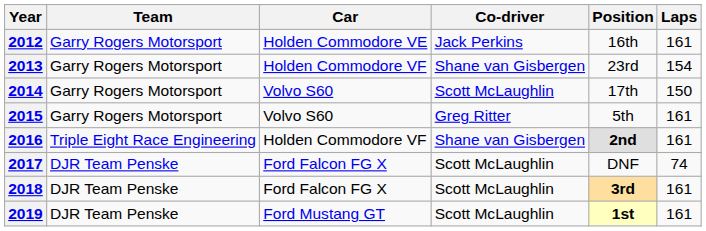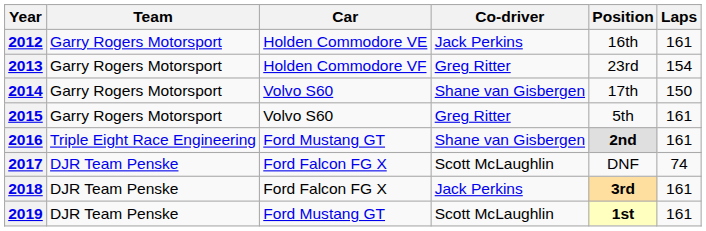2013 | Co-driver: Shane van Gisbergen -> Greg Ritter
2014 | Co-driver: Scott McLaughlin -> Shane van Gisbergen
2016 | Car: Holden Commodore VF -> Ford Mustang GT
2018 | Co-driver: Scott McLaughlin -> Jack Perkins
